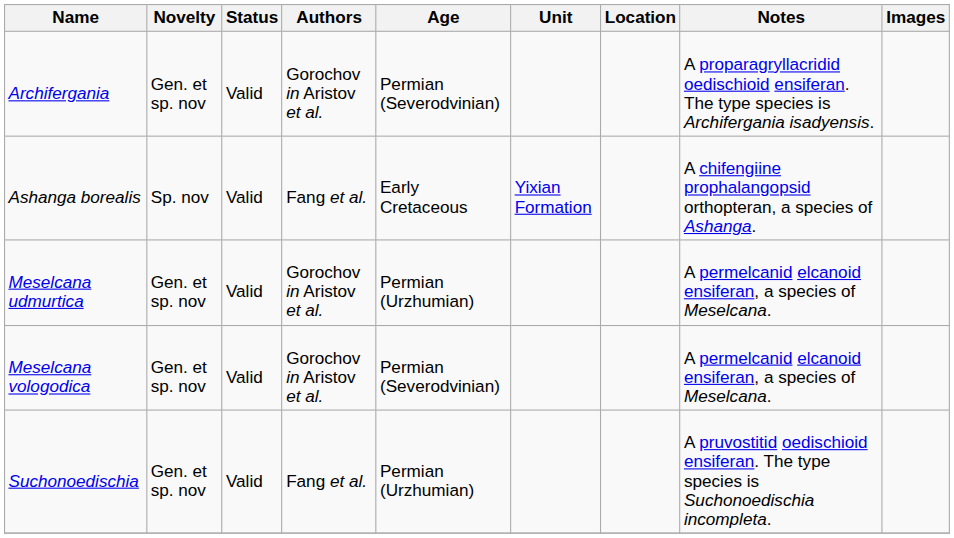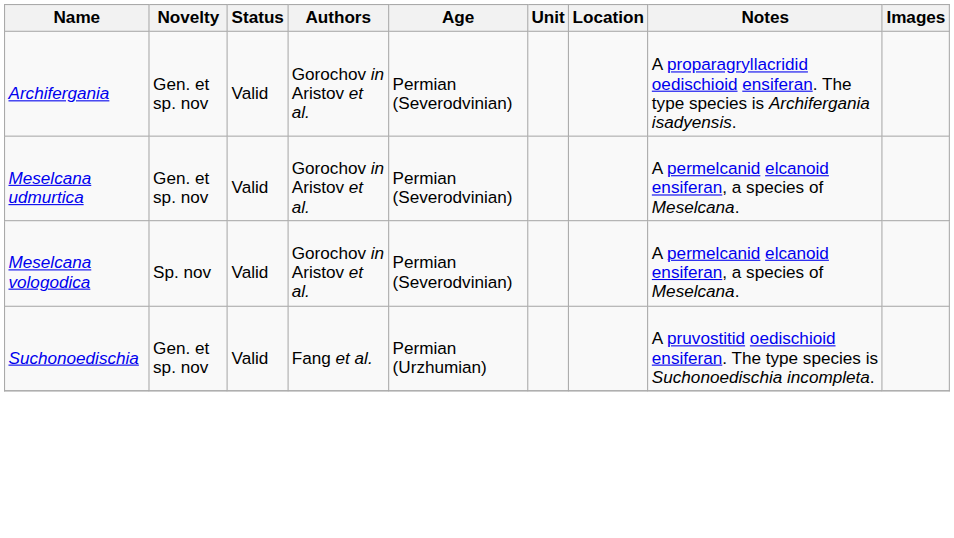- row: Ashanga borealis | Sp. nov | Valid | Fang et al. | Early Cretaceous | Yixian Formation | A chifengiine prophalangopsid orthopteran, a species of Ashanga.
Meselcana udmurtica | Age: Permian (Urzhumian) -> Permian (Severodvinian)
Meselcana vologodica | Novelty: Gen. et sp. nov -> Sp. nov
